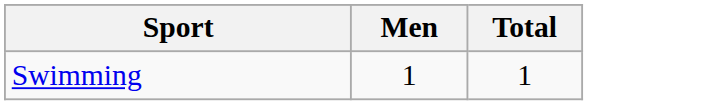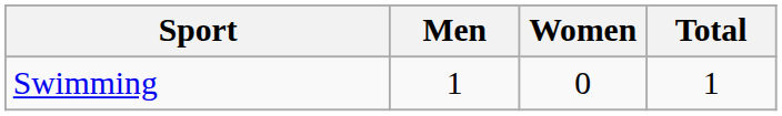+ column: Women | 0
